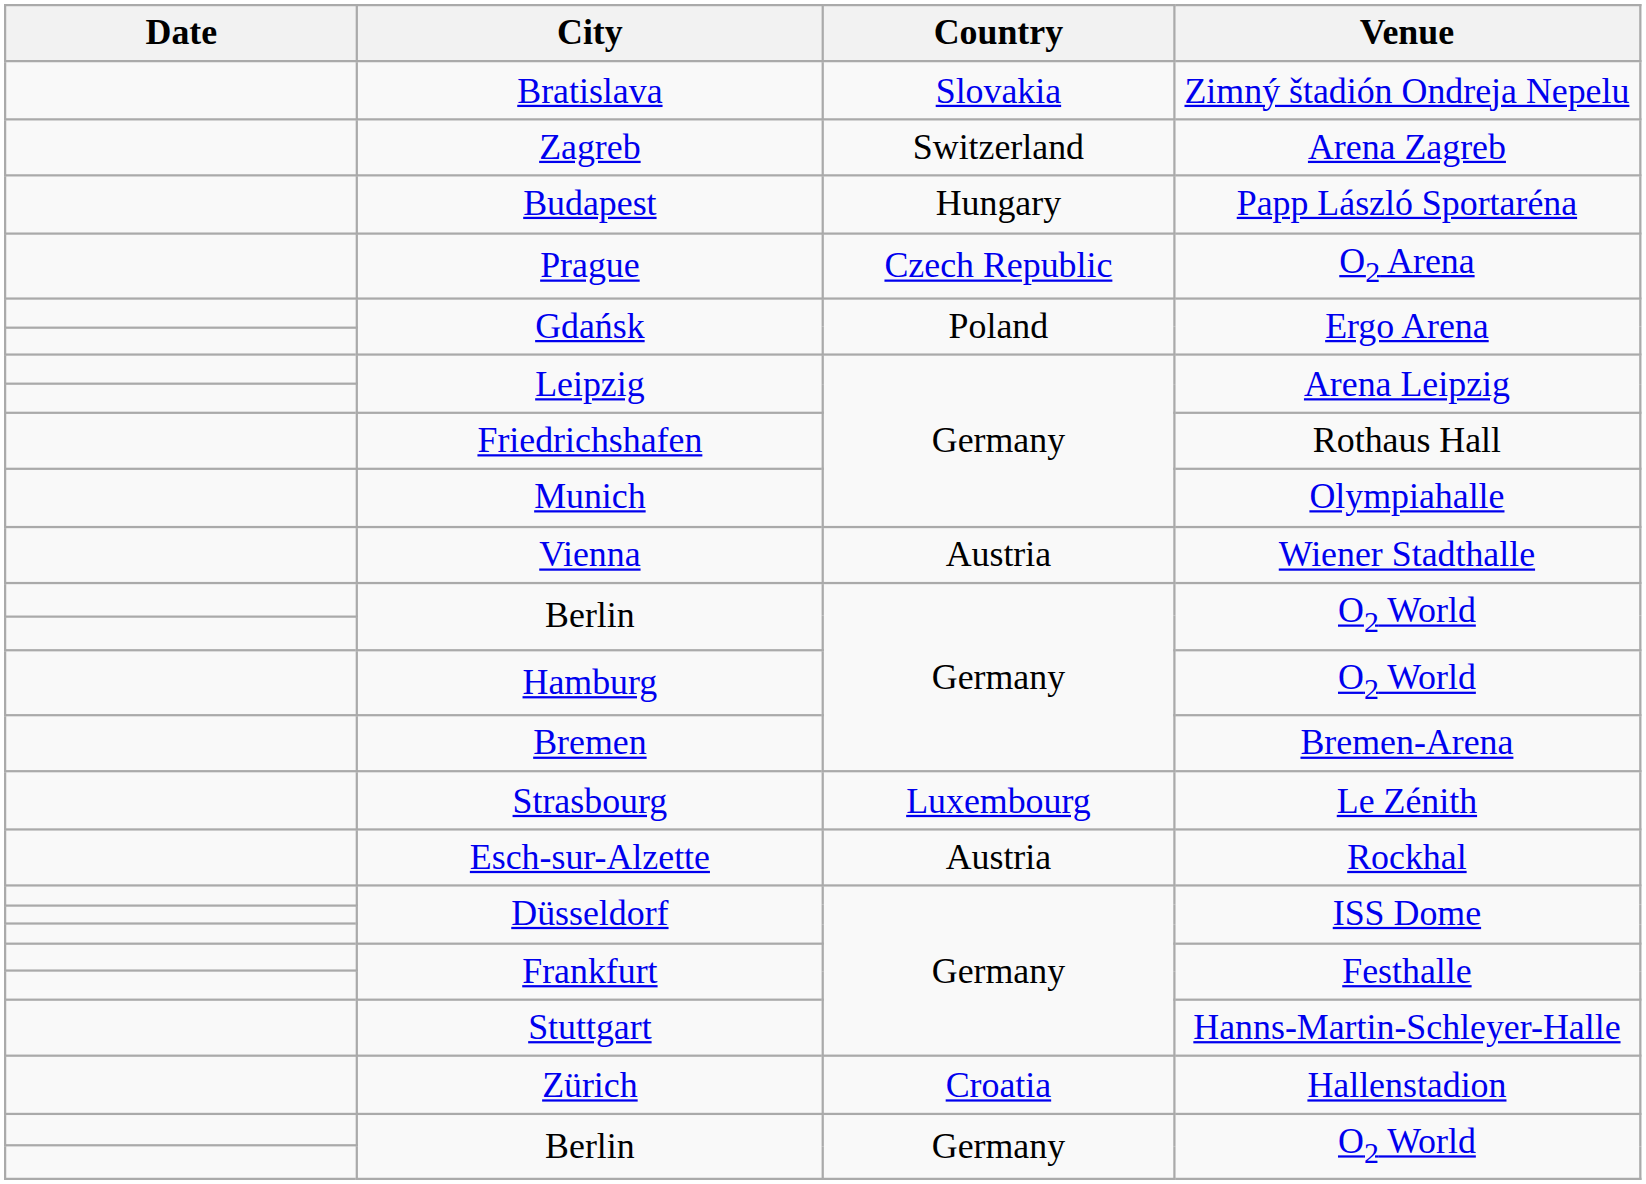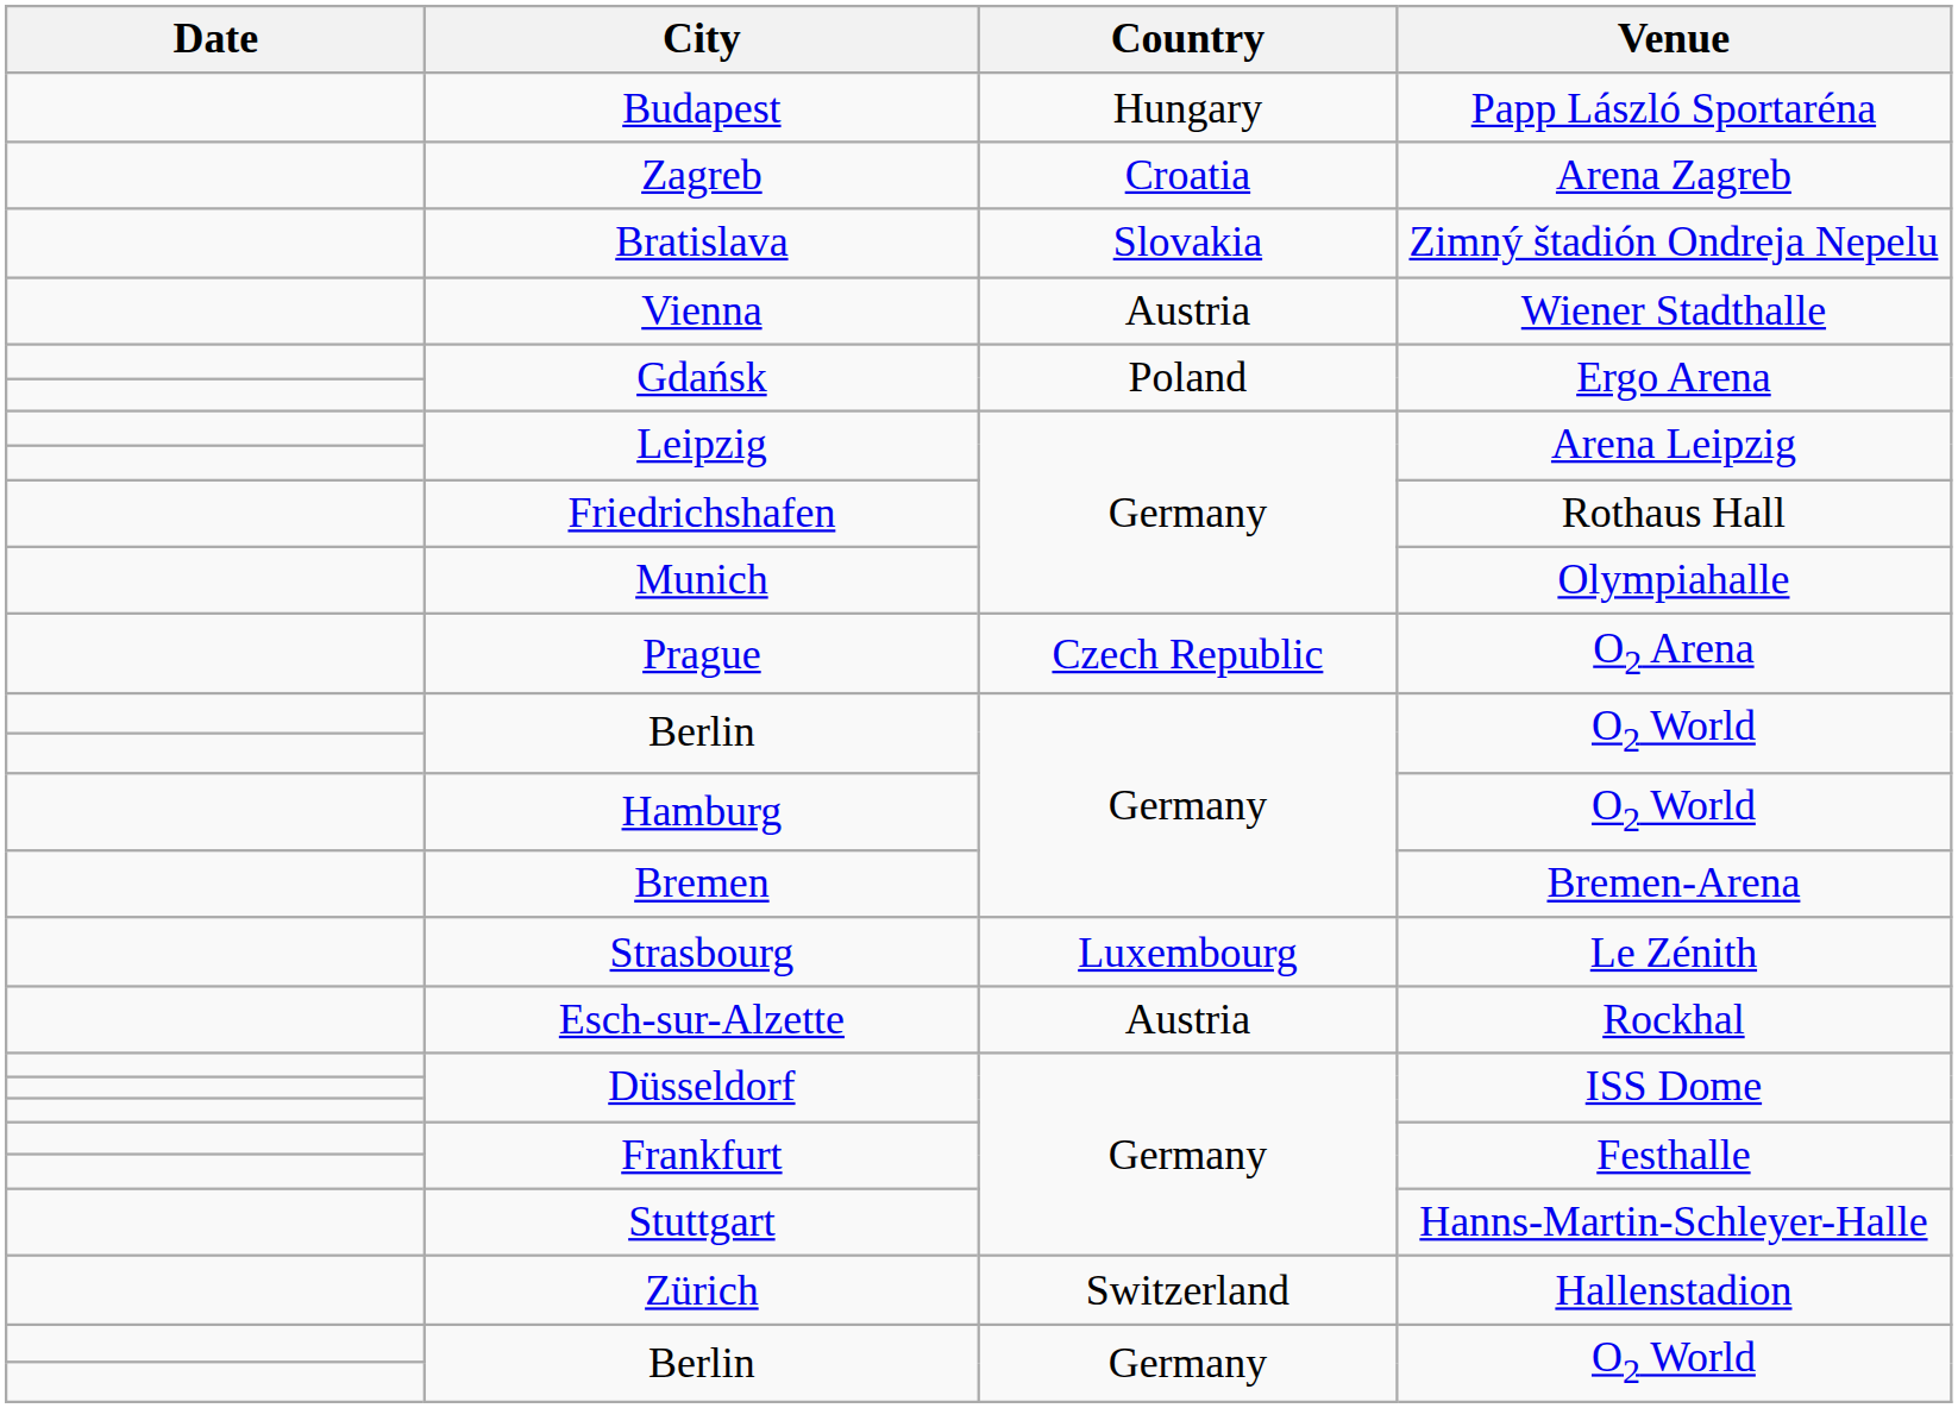rows swapped: Bratislava <-> Budapest
Zagreb | Country: Switzerland -> Croatia
rows swapped: Prague <-> Vienna
Zürich | Country: Croatia -> Switzerland
